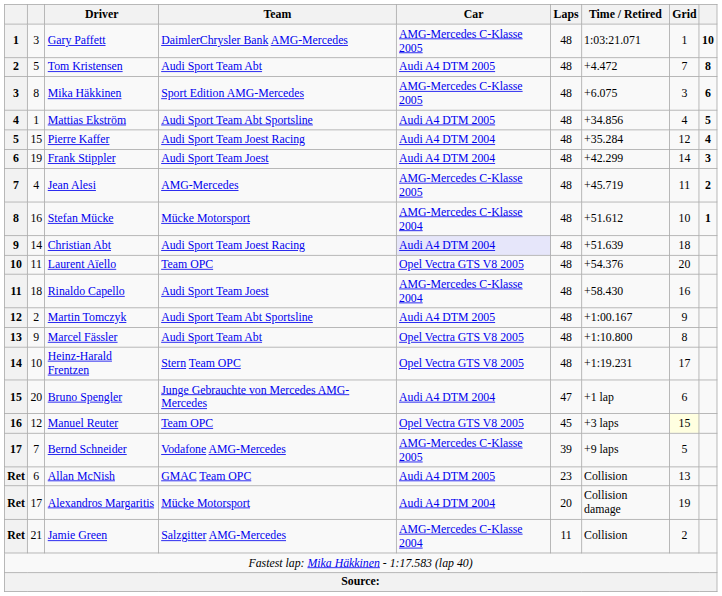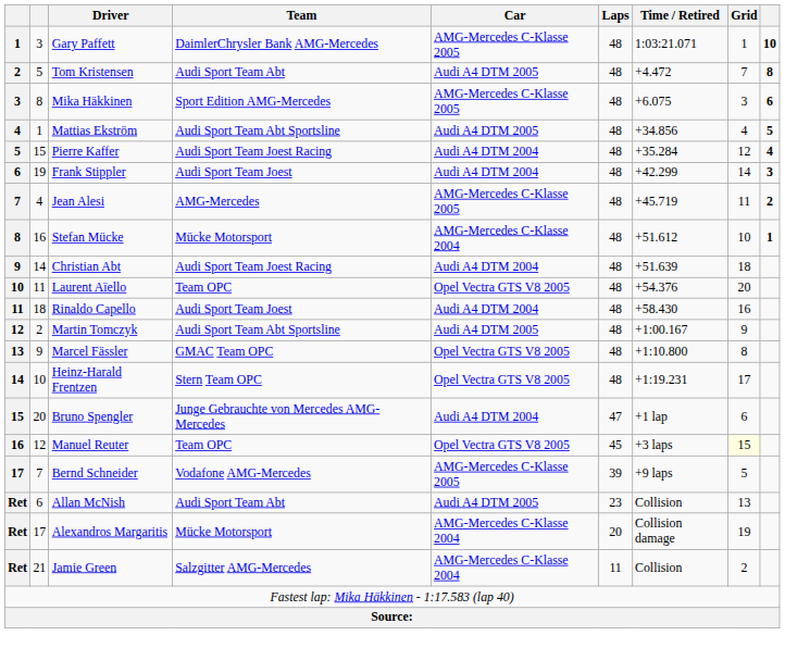Christian Abt | Car: lavender background -> no background
Rinaldo Capello | Car: AMG-Mercedes C-Klasse 2004 -> Audi A4 DTM 2004
Marcel Fässler | Team: Audi Sport Team Abt -> GMAC Team OPC
Allan McNish | Team: GMAC Team OPC -> Audi Sport Team Abt
Alexandros Margaritis | Car: Audi A4 DTM 2004 -> AMG-Mercedes C-Klasse 2004
